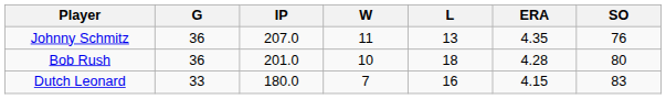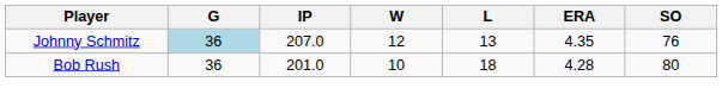Johnny Schmitz | G: no background -> lightblue background
Johnny Schmitz | W: 11 -> 12
- row: Dutch Leonard | 33 | 180.0 | 7 | 16 | 4.15 | 83
